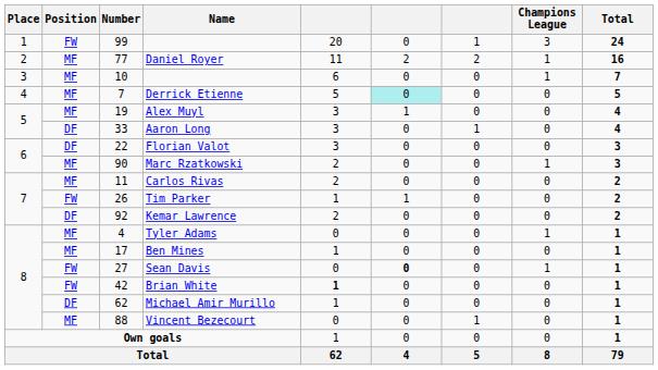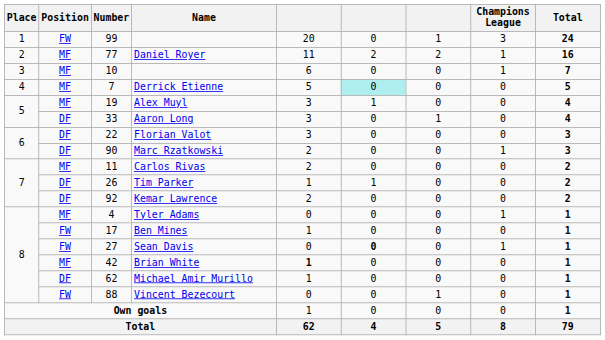Marc Rzatkowski | Position: MF -> DF
Tim Parker | Position: FW -> DF
Ben Mines | Position: MF -> FW
Brian White | Position: FW -> MF
Vincent Bezecourt | Position: MF -> FW
